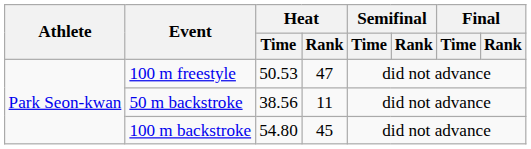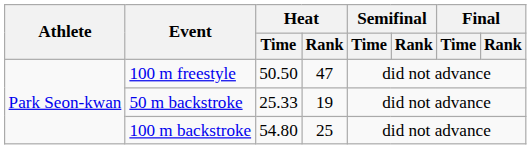100 m freestyle | Heat / Time: 50.53 -> 50.50
50 m backstroke | Heat / Time: 38.56 -> 25.33
50 m backstroke | Heat / Rank: 11 -> 19
100 m backstroke | Heat / Rank: 45 -> 25
